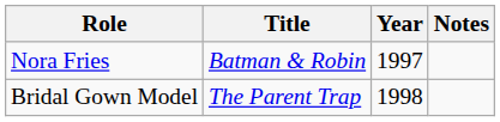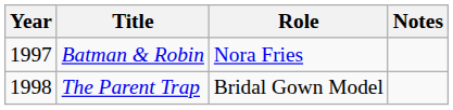columns swapped: Year <-> Role
